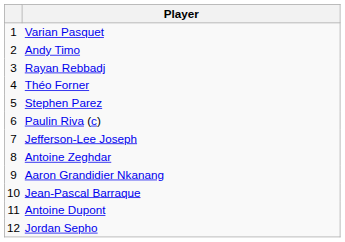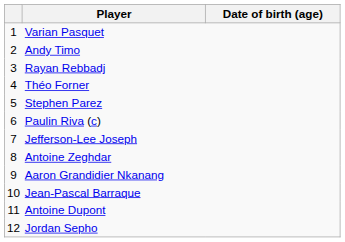+ column: Date of birth (age)
